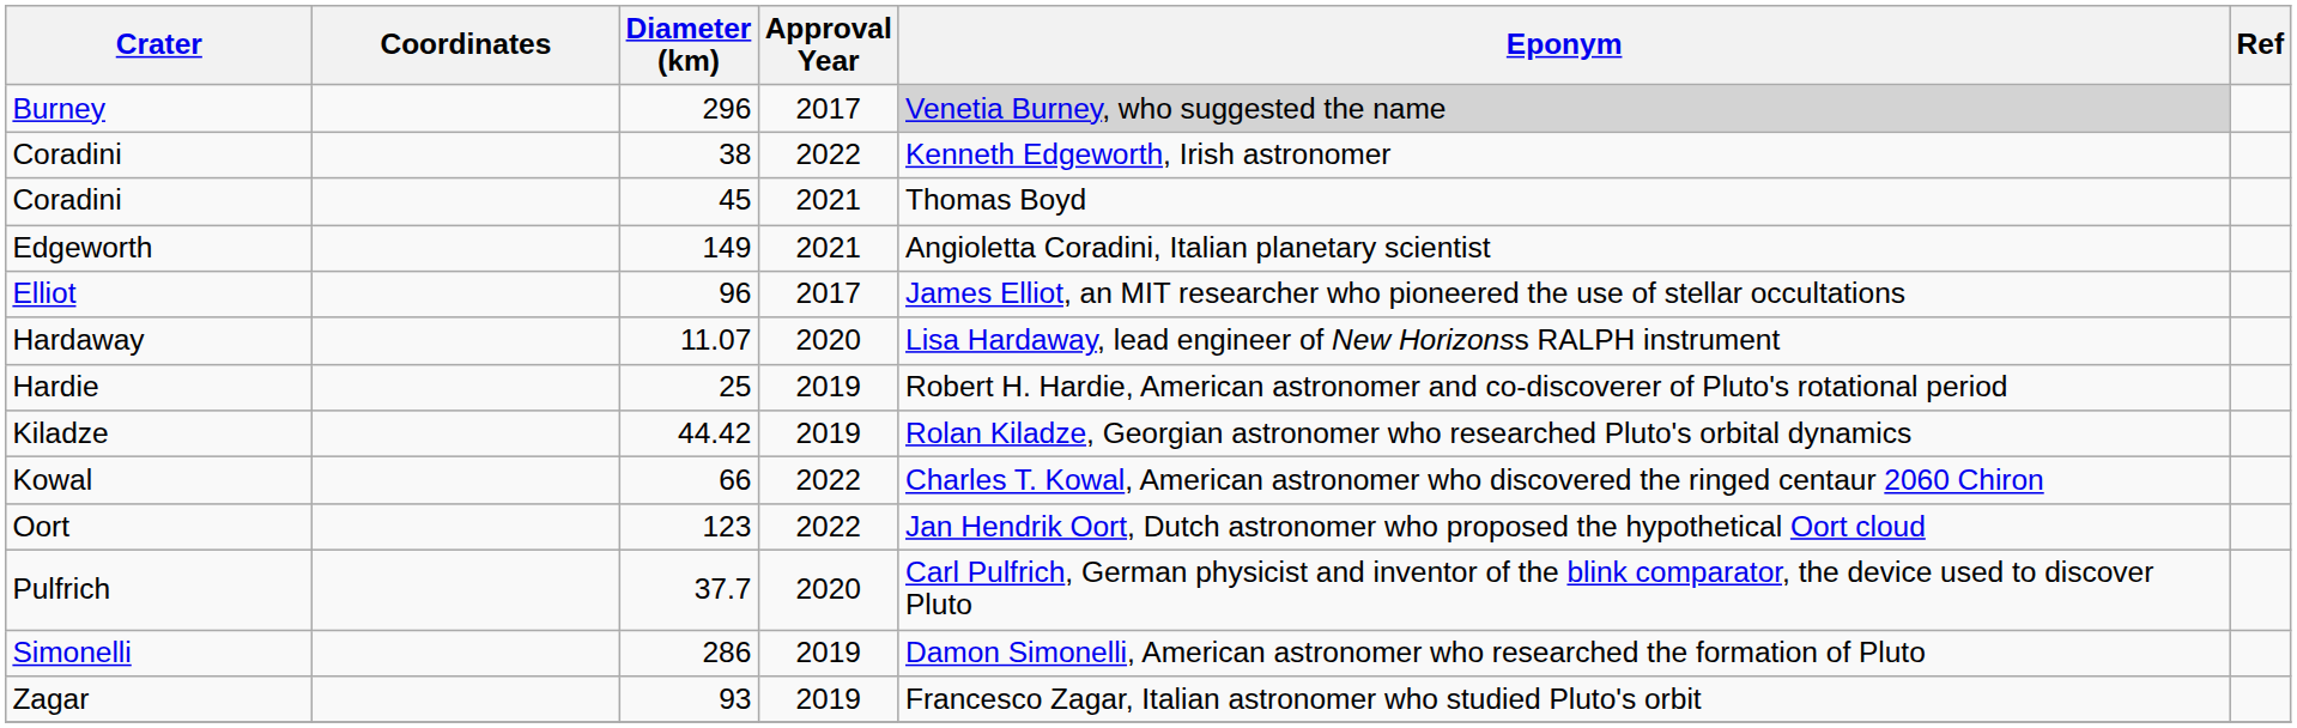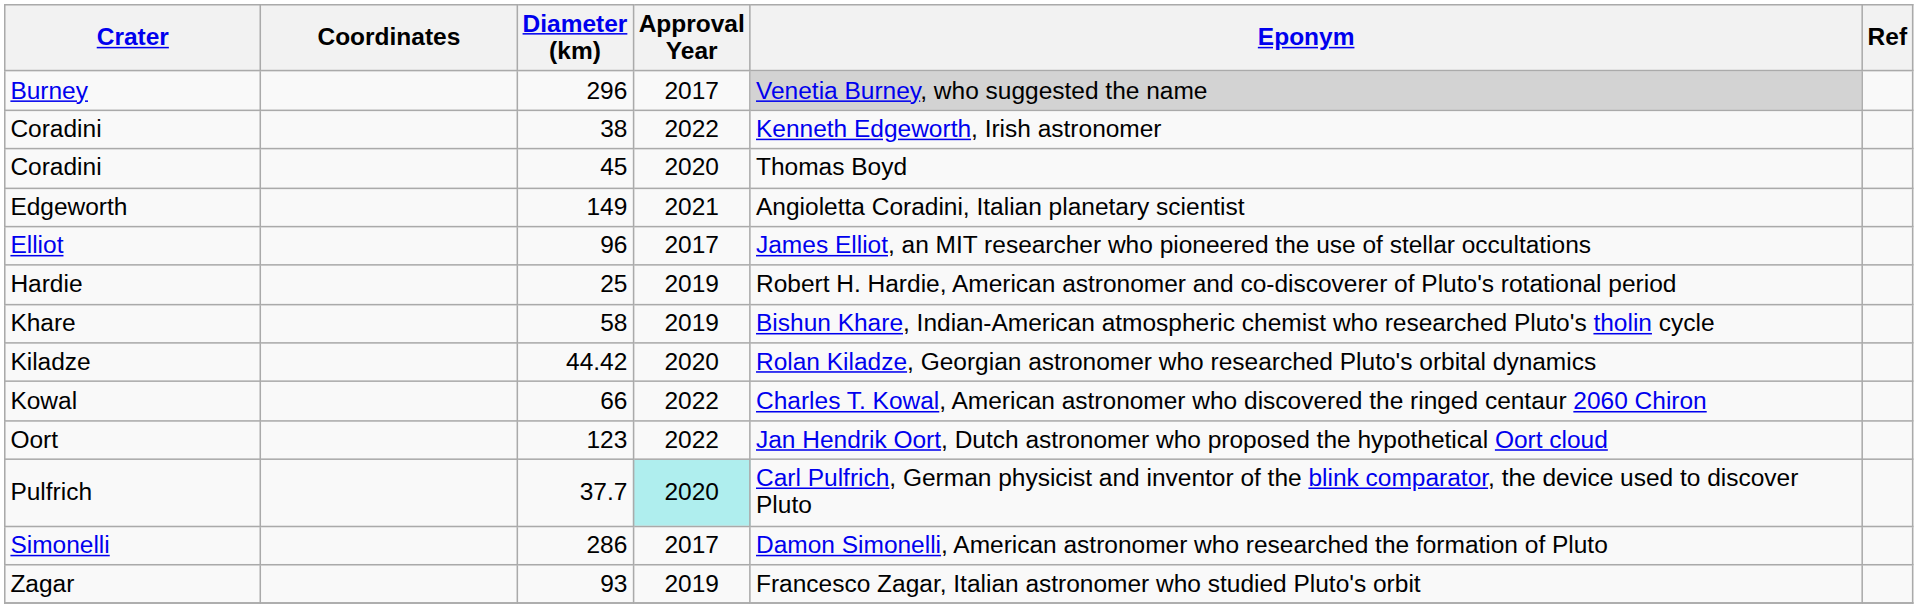Coradini / 45 | Approval Year: 2021 -> 2020
- row: Hardaway | 11.07 | 2020 | Lisa Hardaway, lead engineer of New Horizonss RALPH instrument
+ row: Khare | 58 | 2019 | Bishun Khare, Indian-American atmospheric chemist who researched Pluto's tholin cycle
Kiladze | Approval Year: 2019 -> 2020
Pulfrich | Approval Year: no background -> paleturquoise background
Simonelli | Approval Year: 2019 -> 2017
